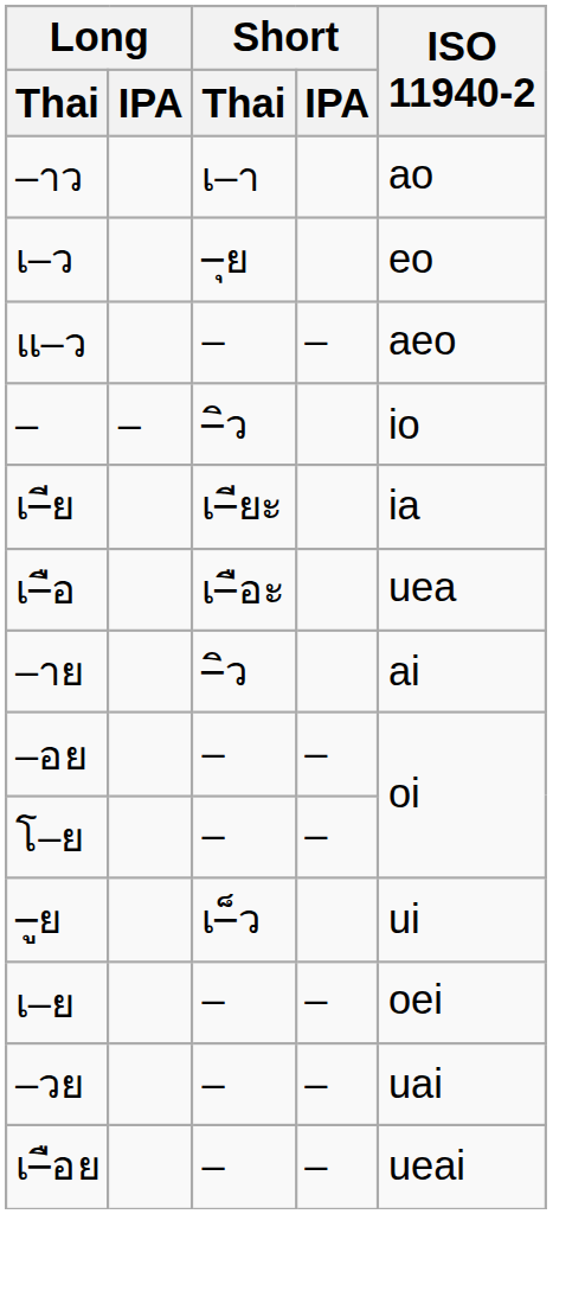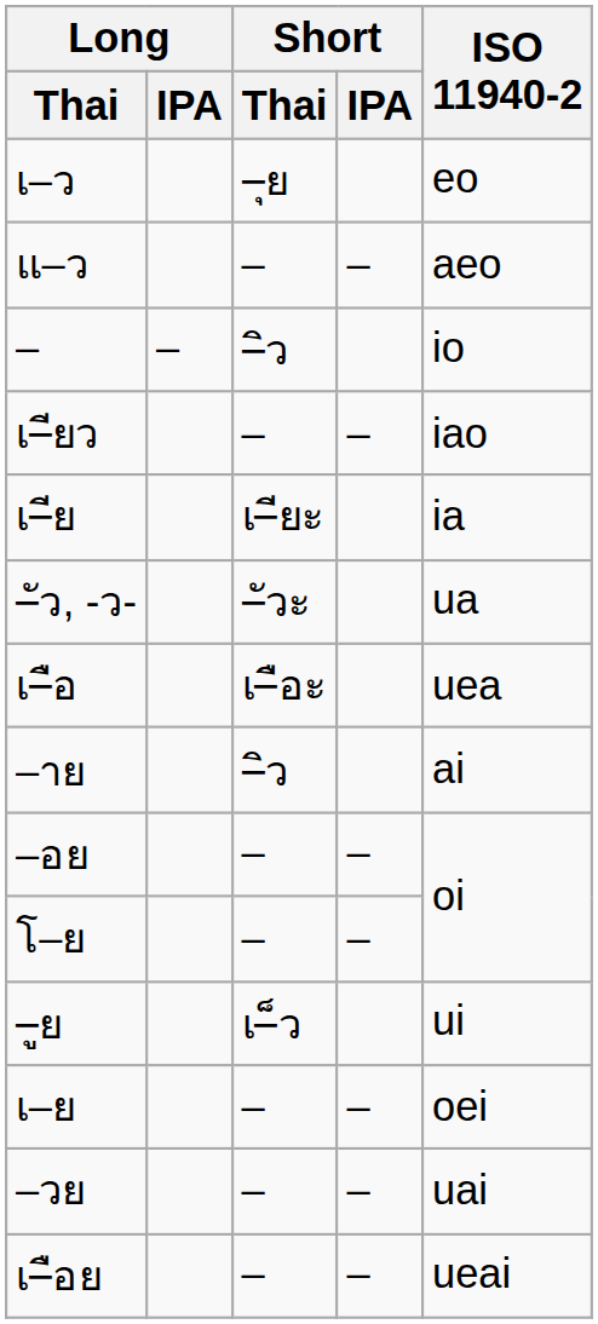- row: –าว | เ–า | ao
+ row: เ–ียว | – | – | iao
+ row: –ัว, -ว- | –ัวะ | ua
